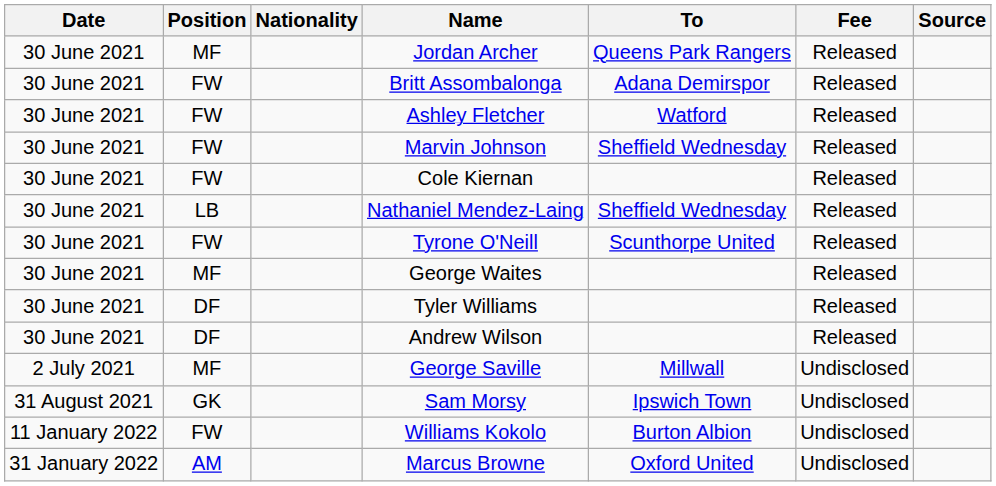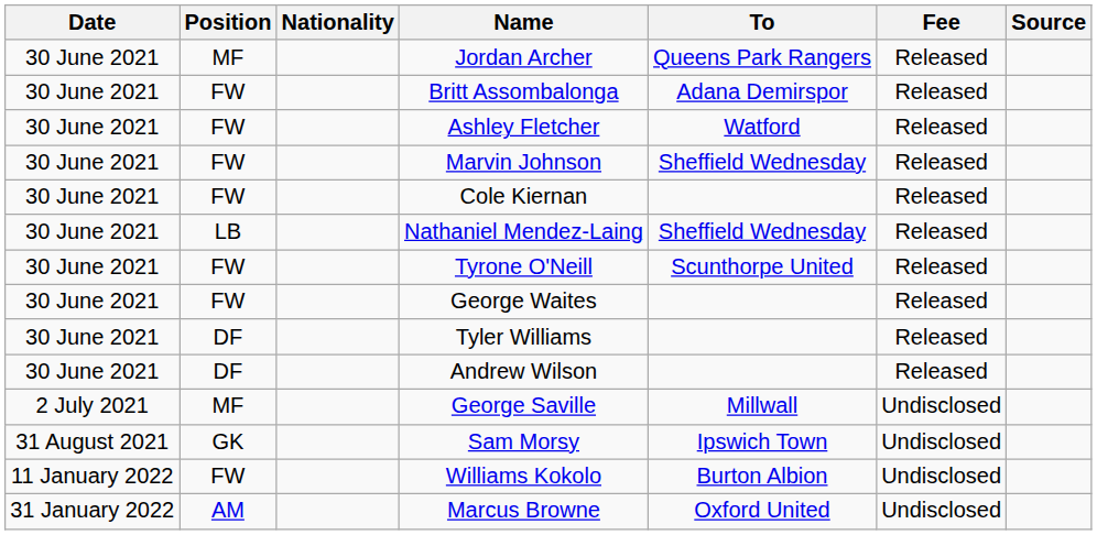George Waites | Position: MF -> FW
